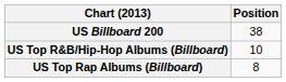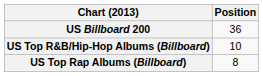US Billboard 200 | Position: 38 -> 36
